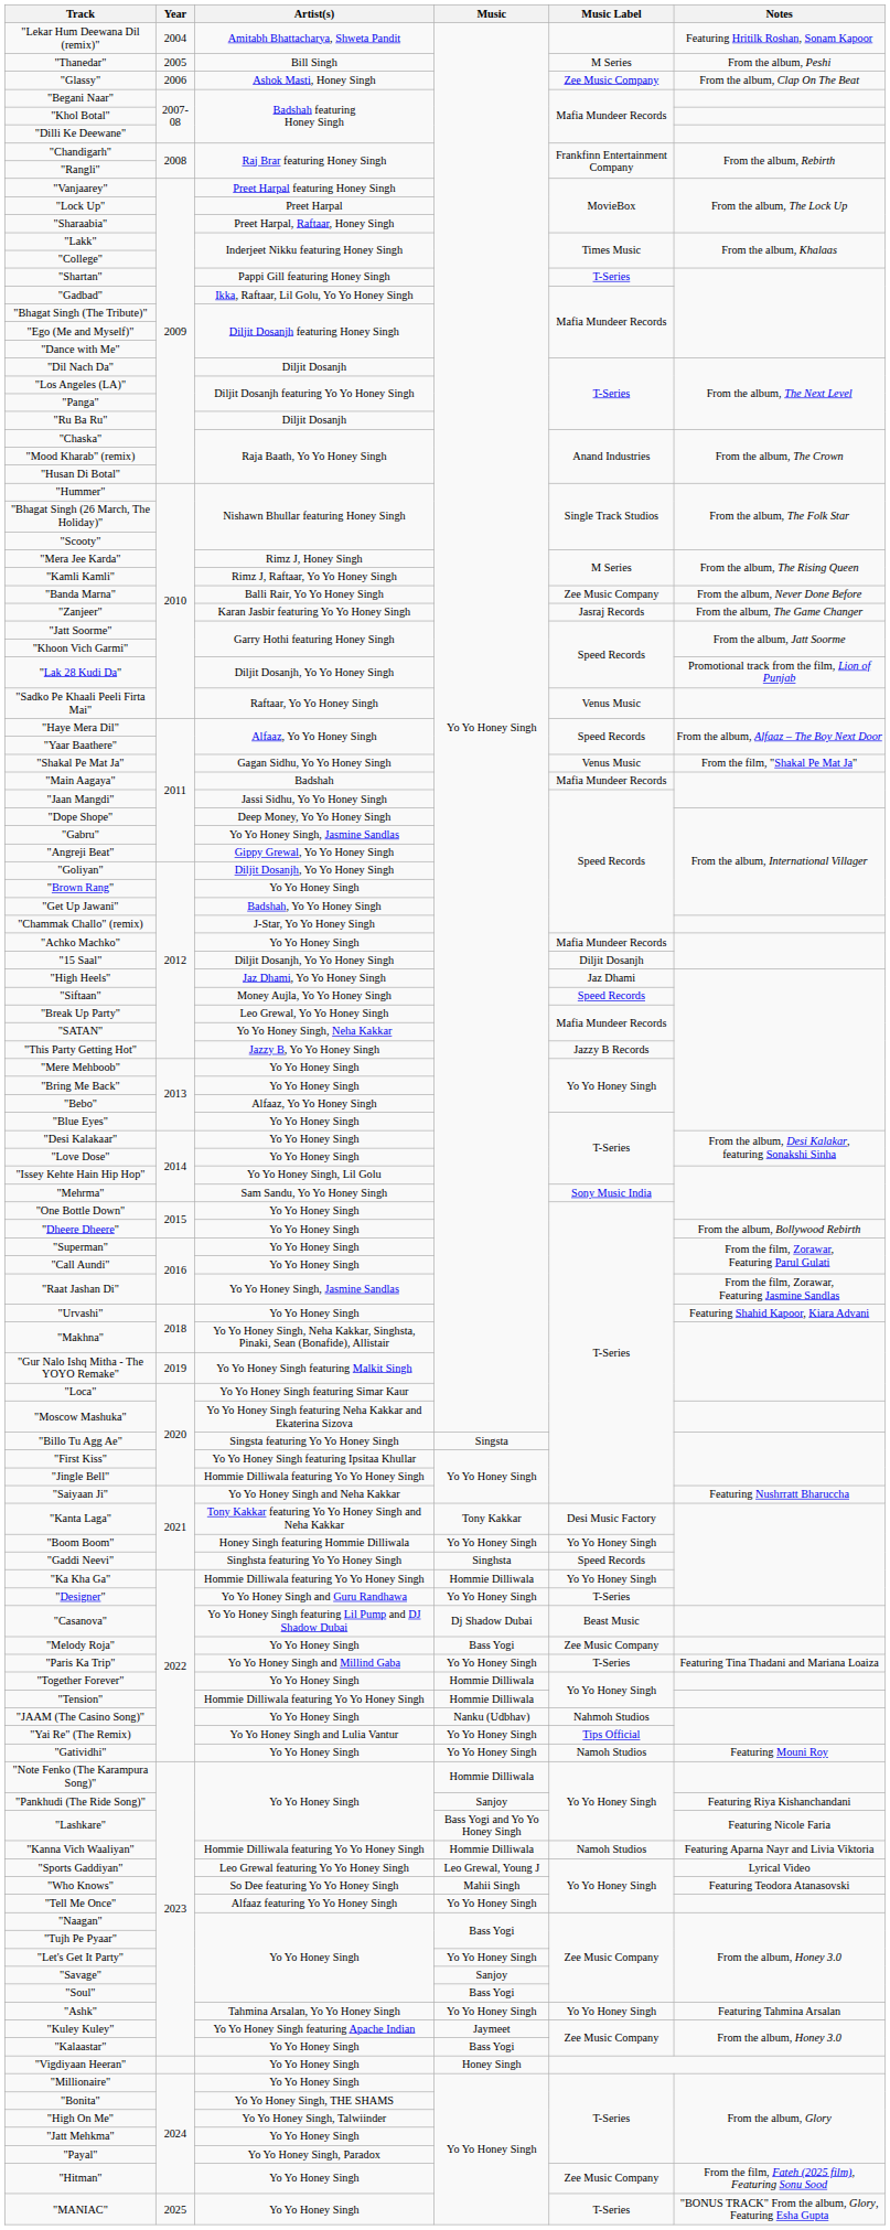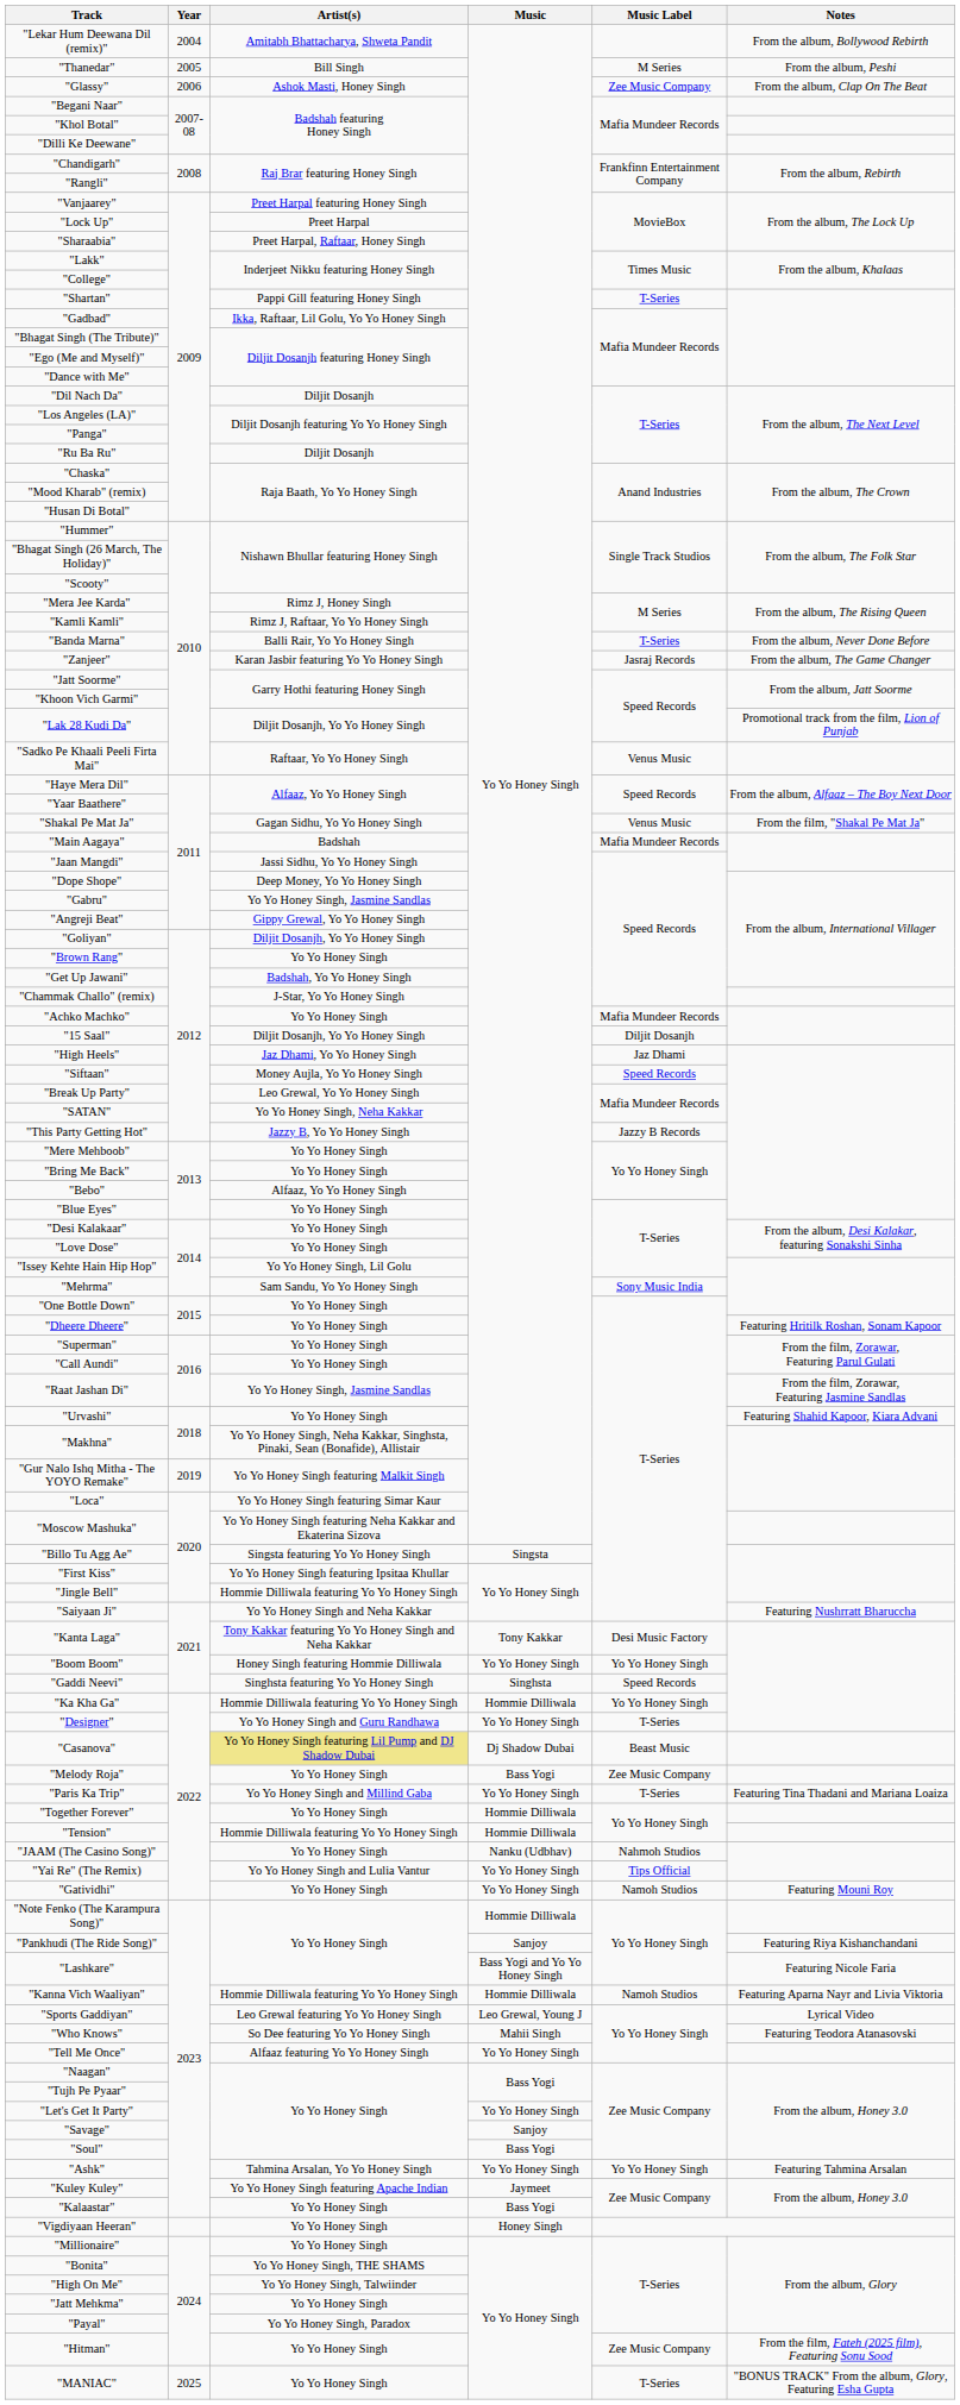"Lekar Hum Deewana Dil (remix)" | Notes: Featuring Hritilk Roshan, Sonam Kapoor -> From the album, Bollywood Rebirth
"Banda Marna" | Music Label: Zee Music Company -> T-Series
"Dheere Dheere" | Notes: From the album, Bollywood Rebirth -> Featuring Hritilk Roshan, Sonam Kapoor
"Casanova" | Artist(s): no background -> khaki background
